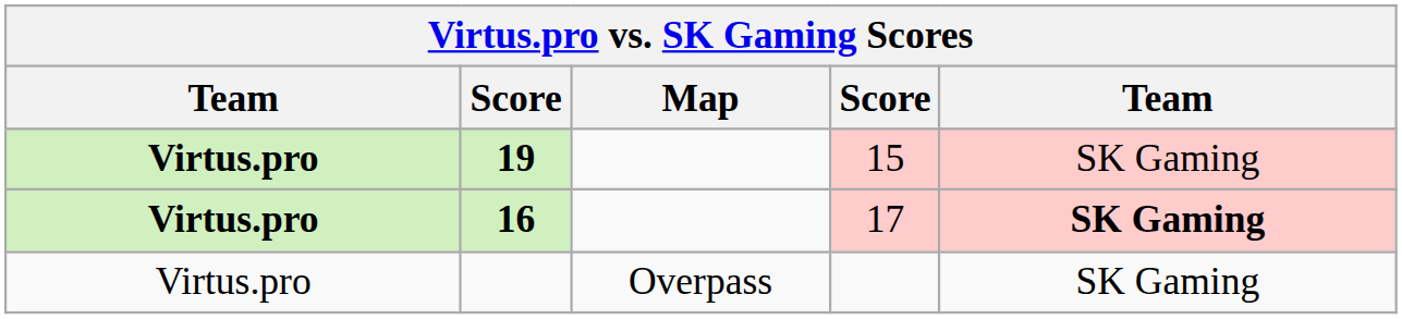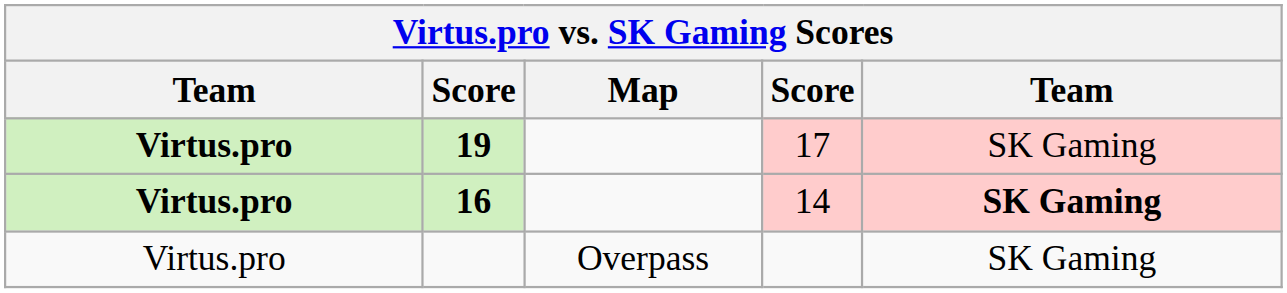19 | column 4: 15 -> 17
16 | column 4: 17 -> 14
